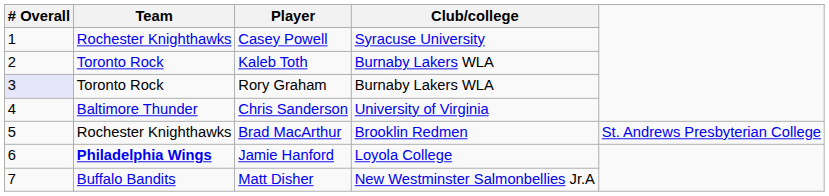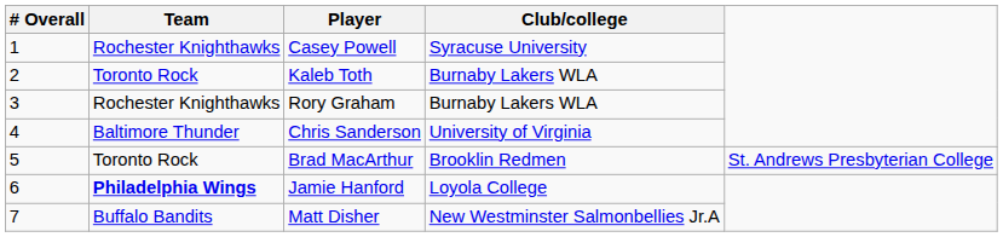Rory Graham | # Overall: lavender background -> no background
Rory Graham | Team: Toronto Rock -> Rochester Knighthawks
Brad MacArthur | Team: Rochester Knighthawks -> Toronto Rock
